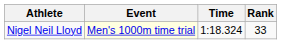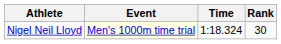Nigel Neil Lloyd | Rank: 33 -> 30
